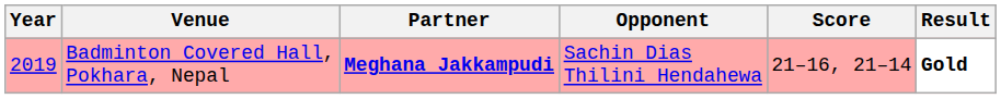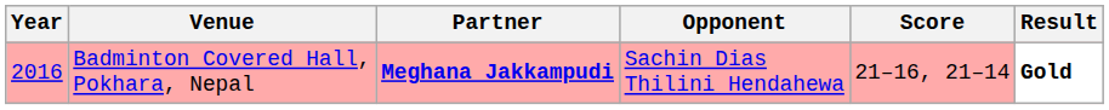Badminton Covered Hall, Pokhara, Nepal | Year: 2019 -> 2016
